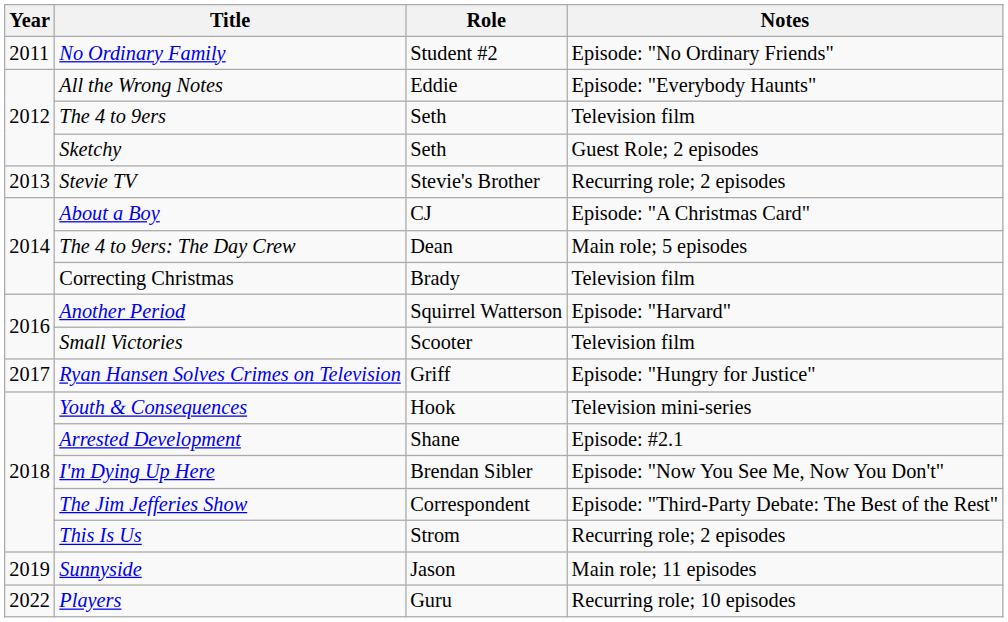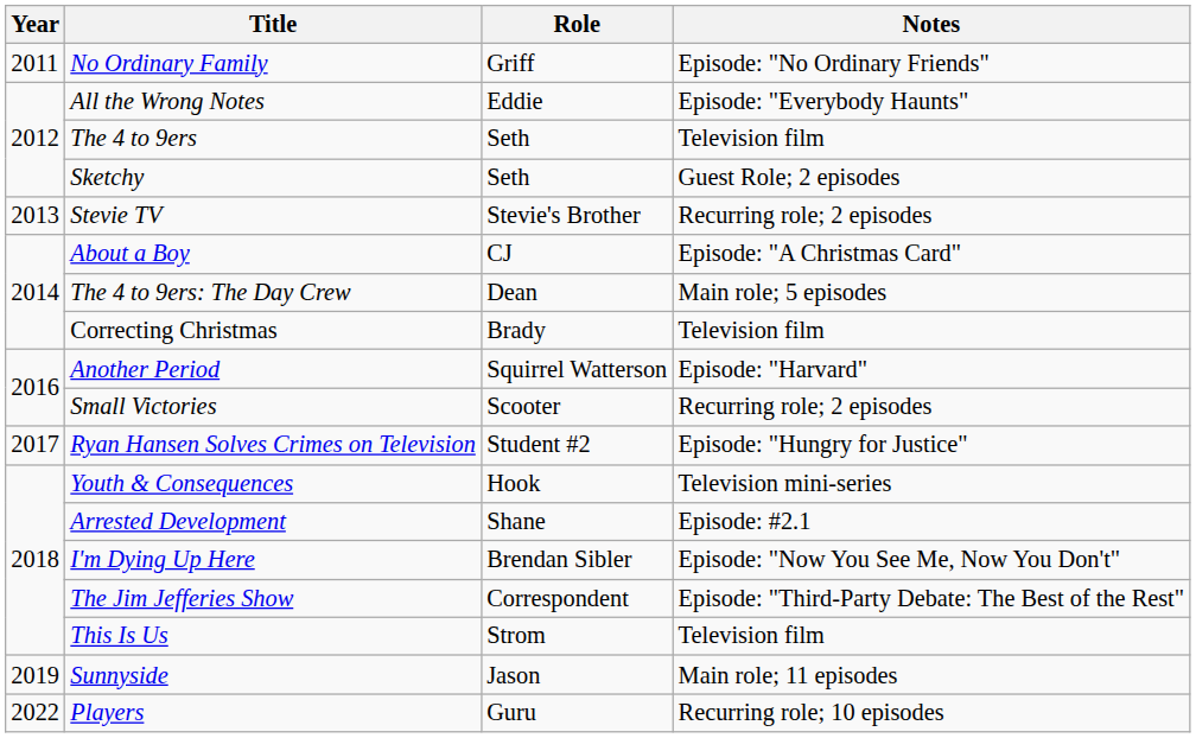No Ordinary Family | Role: Student #2 -> Griff
Small Victories | Notes: Television film -> Recurring role; 2 episodes
Ryan Hansen Solves Crimes on Television | Role: Griff -> Student #2
This Is Us | Notes: Recurring role; 2 episodes -> Television film
